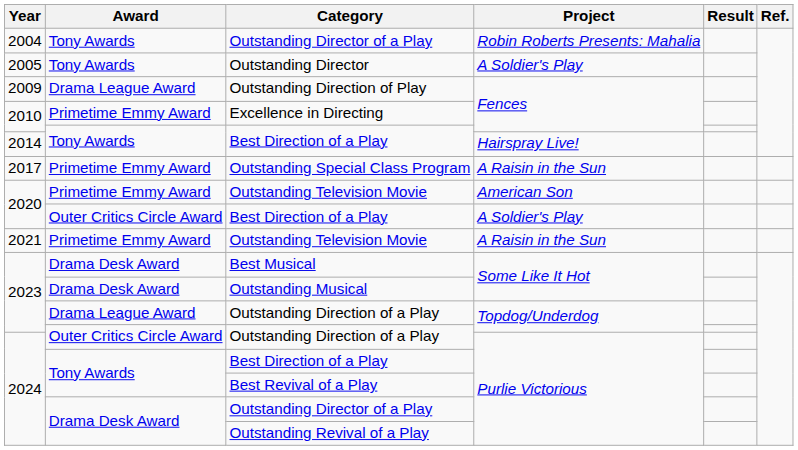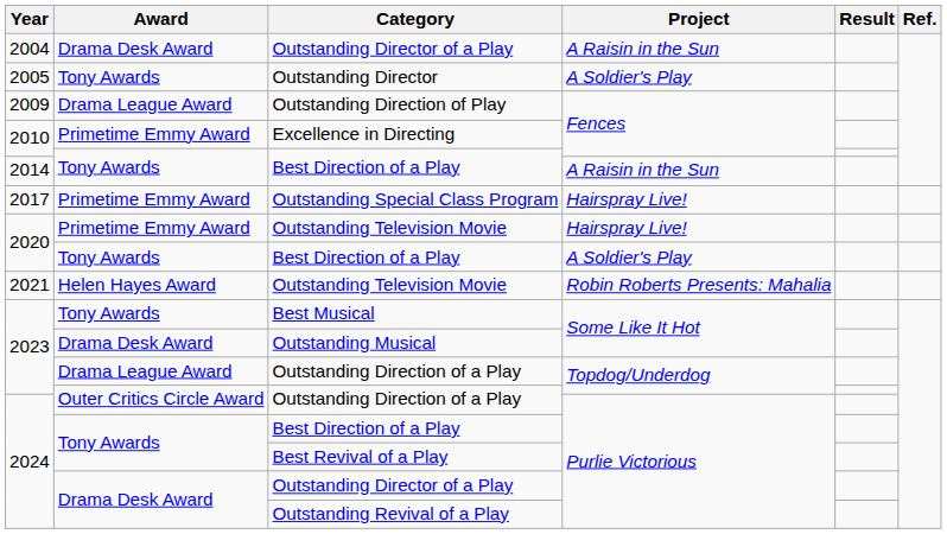2004 / Outstanding Director of a Play | Award: Tony Awards -> Drama Desk Award
2004 / Outstanding Director of a Play | Project: Robin Roberts Presents: Mahalia -> A Raisin in the Sun
2014 / Best Direction of a Play | Project: Hairspray Live! -> A Raisin in the Sun
Outstanding Special Class Program | Project: A Raisin in the Sun -> Hairspray Live!
2020 / Outstanding Television Movie | Project: American Son -> Hairspray Live!
2020 / Best Direction of a Play | Award: Outer Critics Circle Award -> Tony Awards
2021 / Outstanding Television Movie | Award: Primetime Emmy Award -> Helen Hayes Award
2021 / Outstanding Television Movie | Project: A Raisin in the Sun -> Robin Roberts Presents: Mahalia
Best Musical | Award: Drama Desk Award -> Tony Awards
